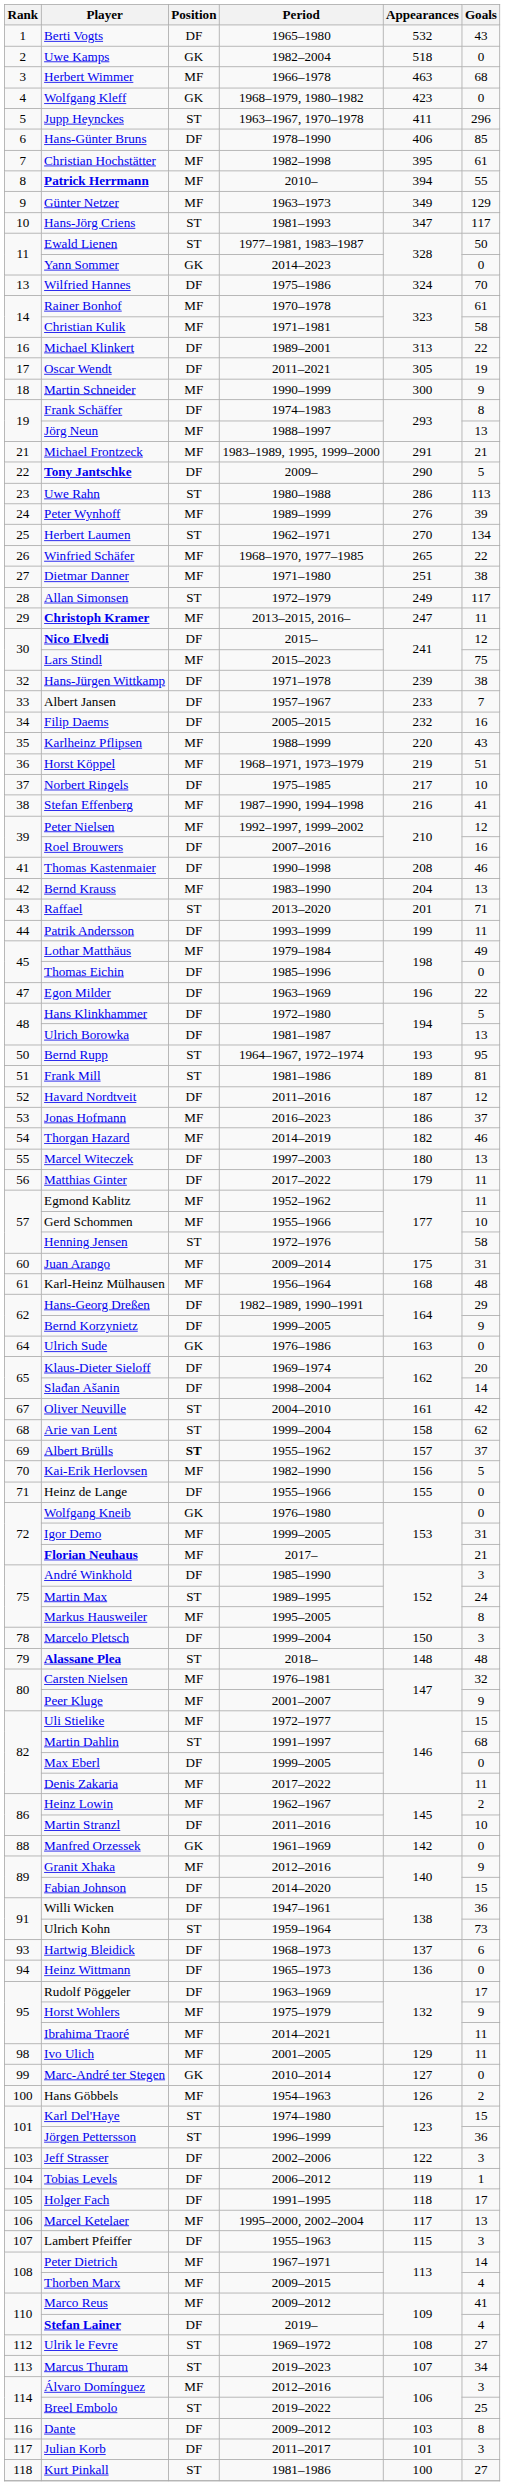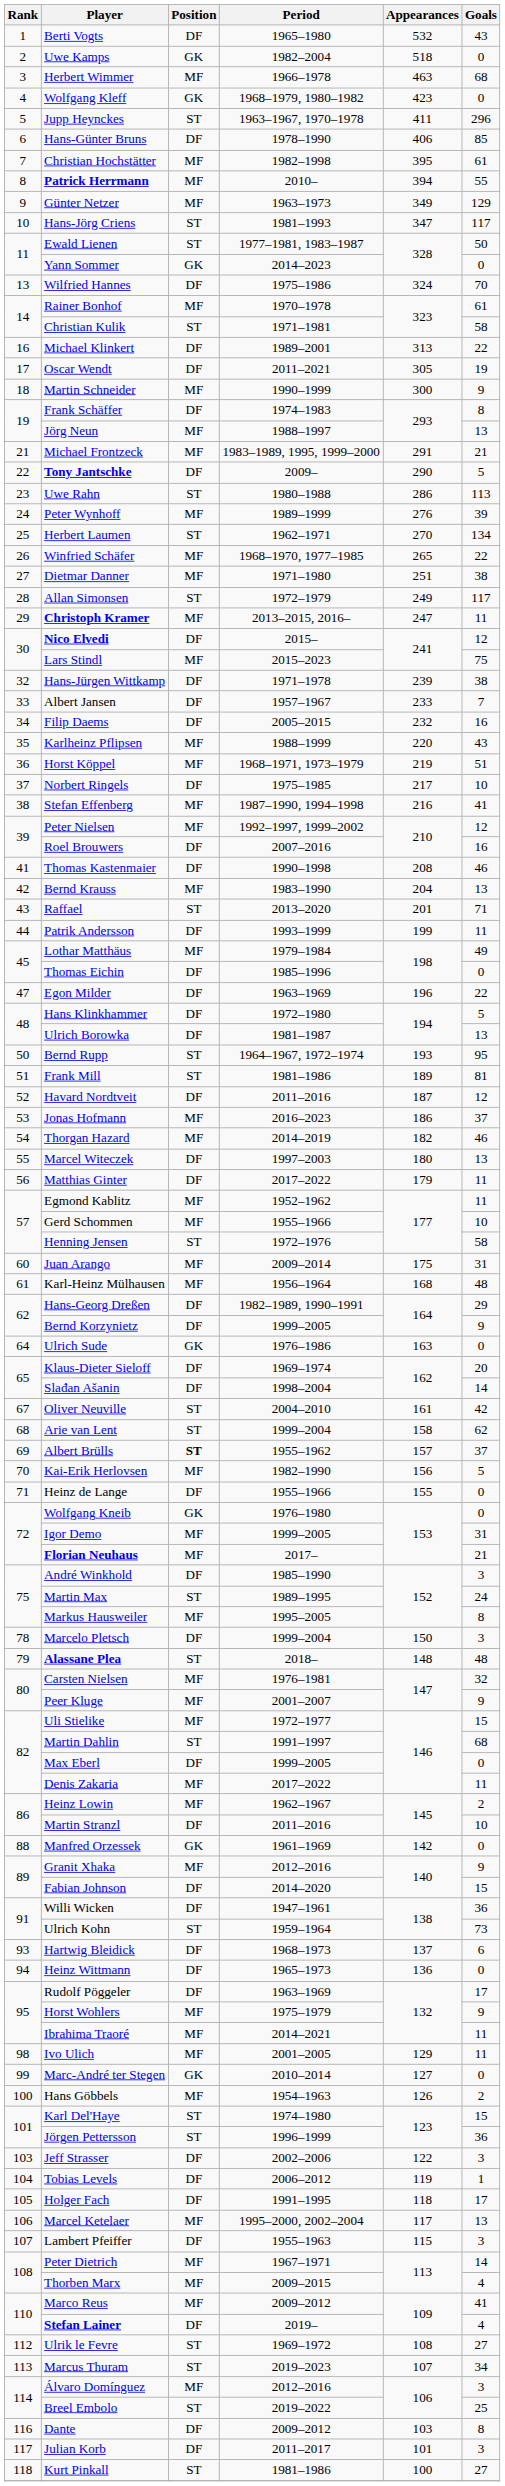Christian Kulik | Position: MF -> ST
